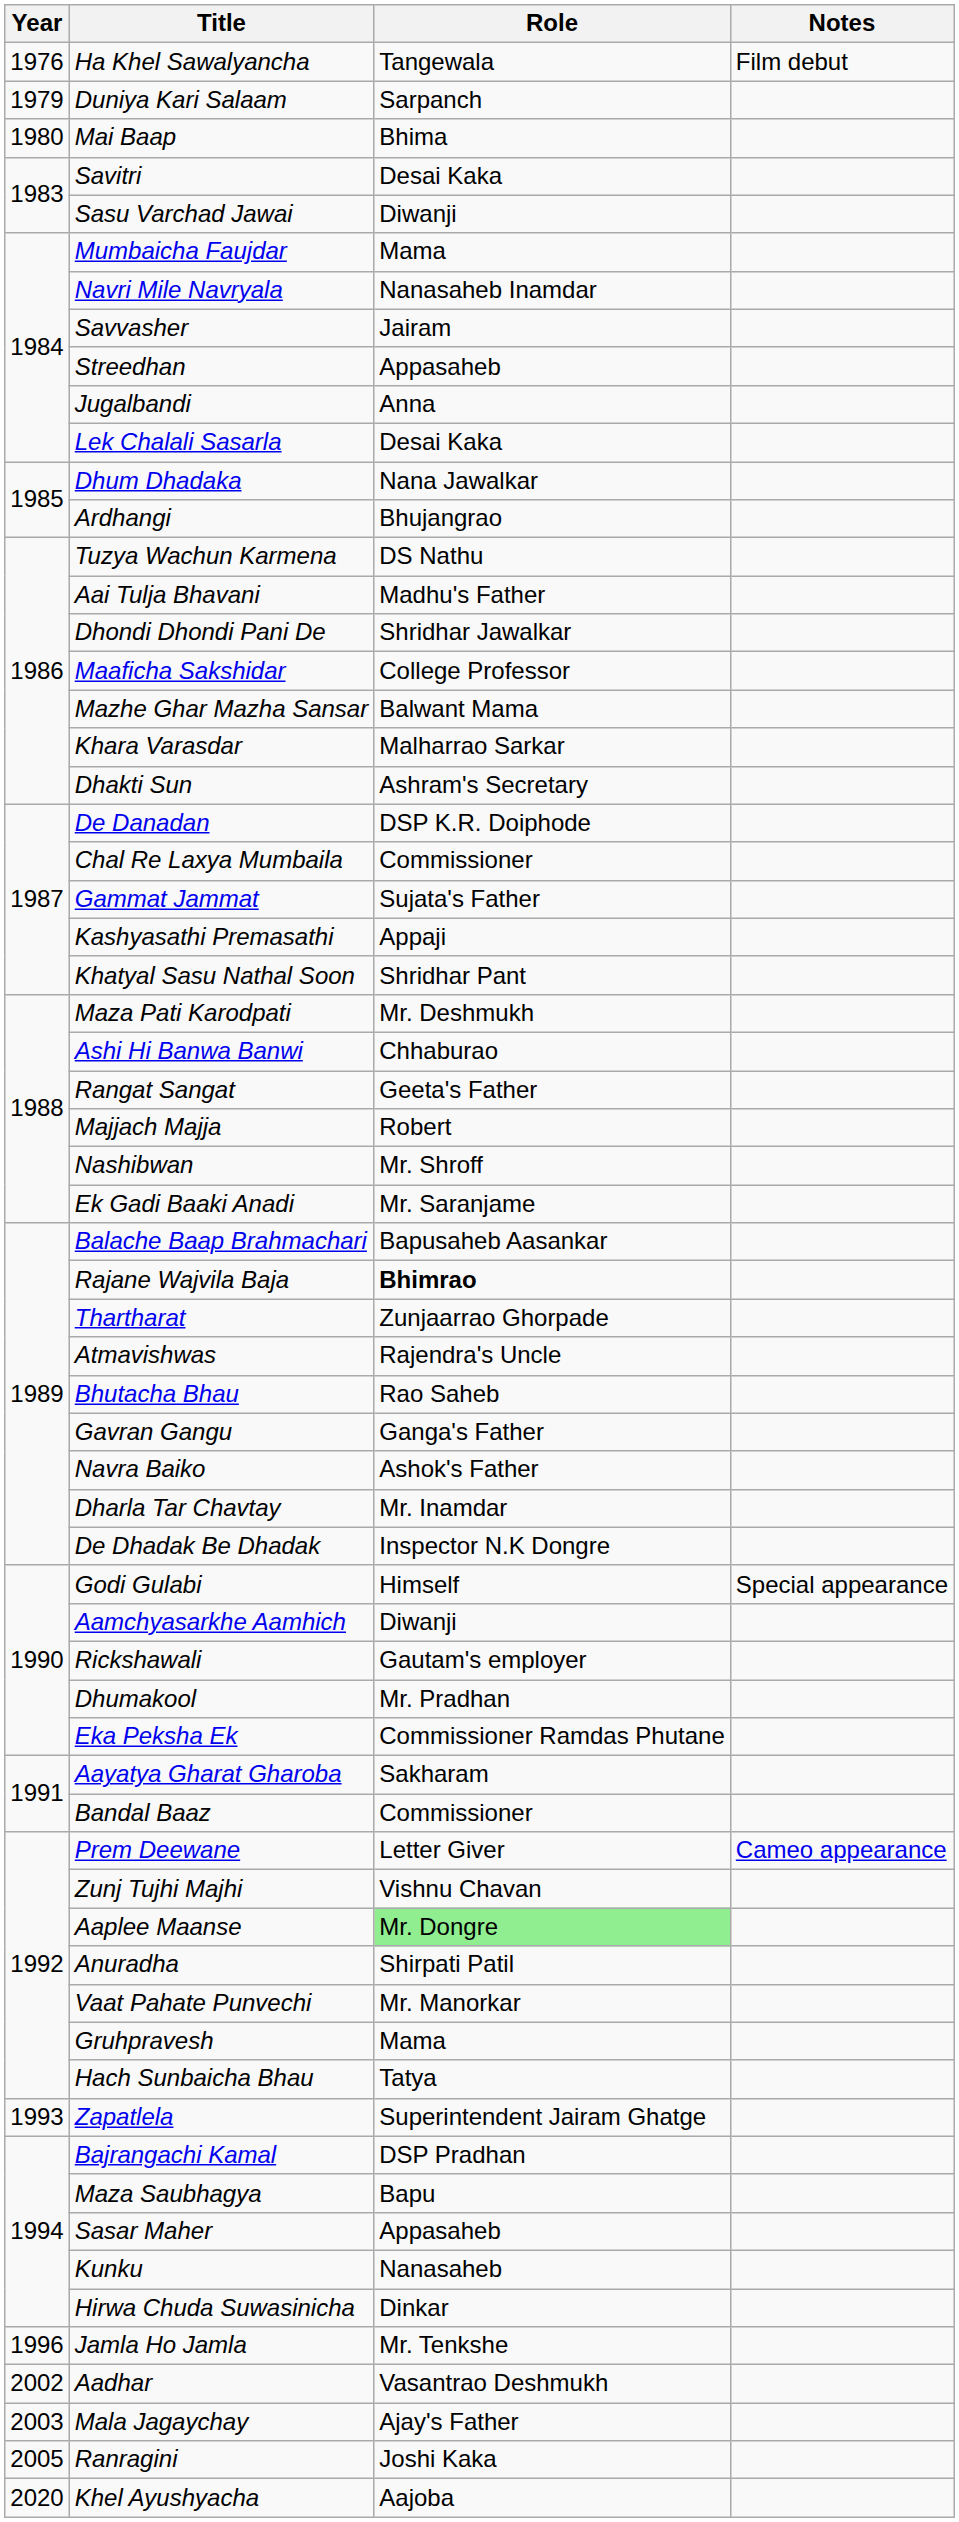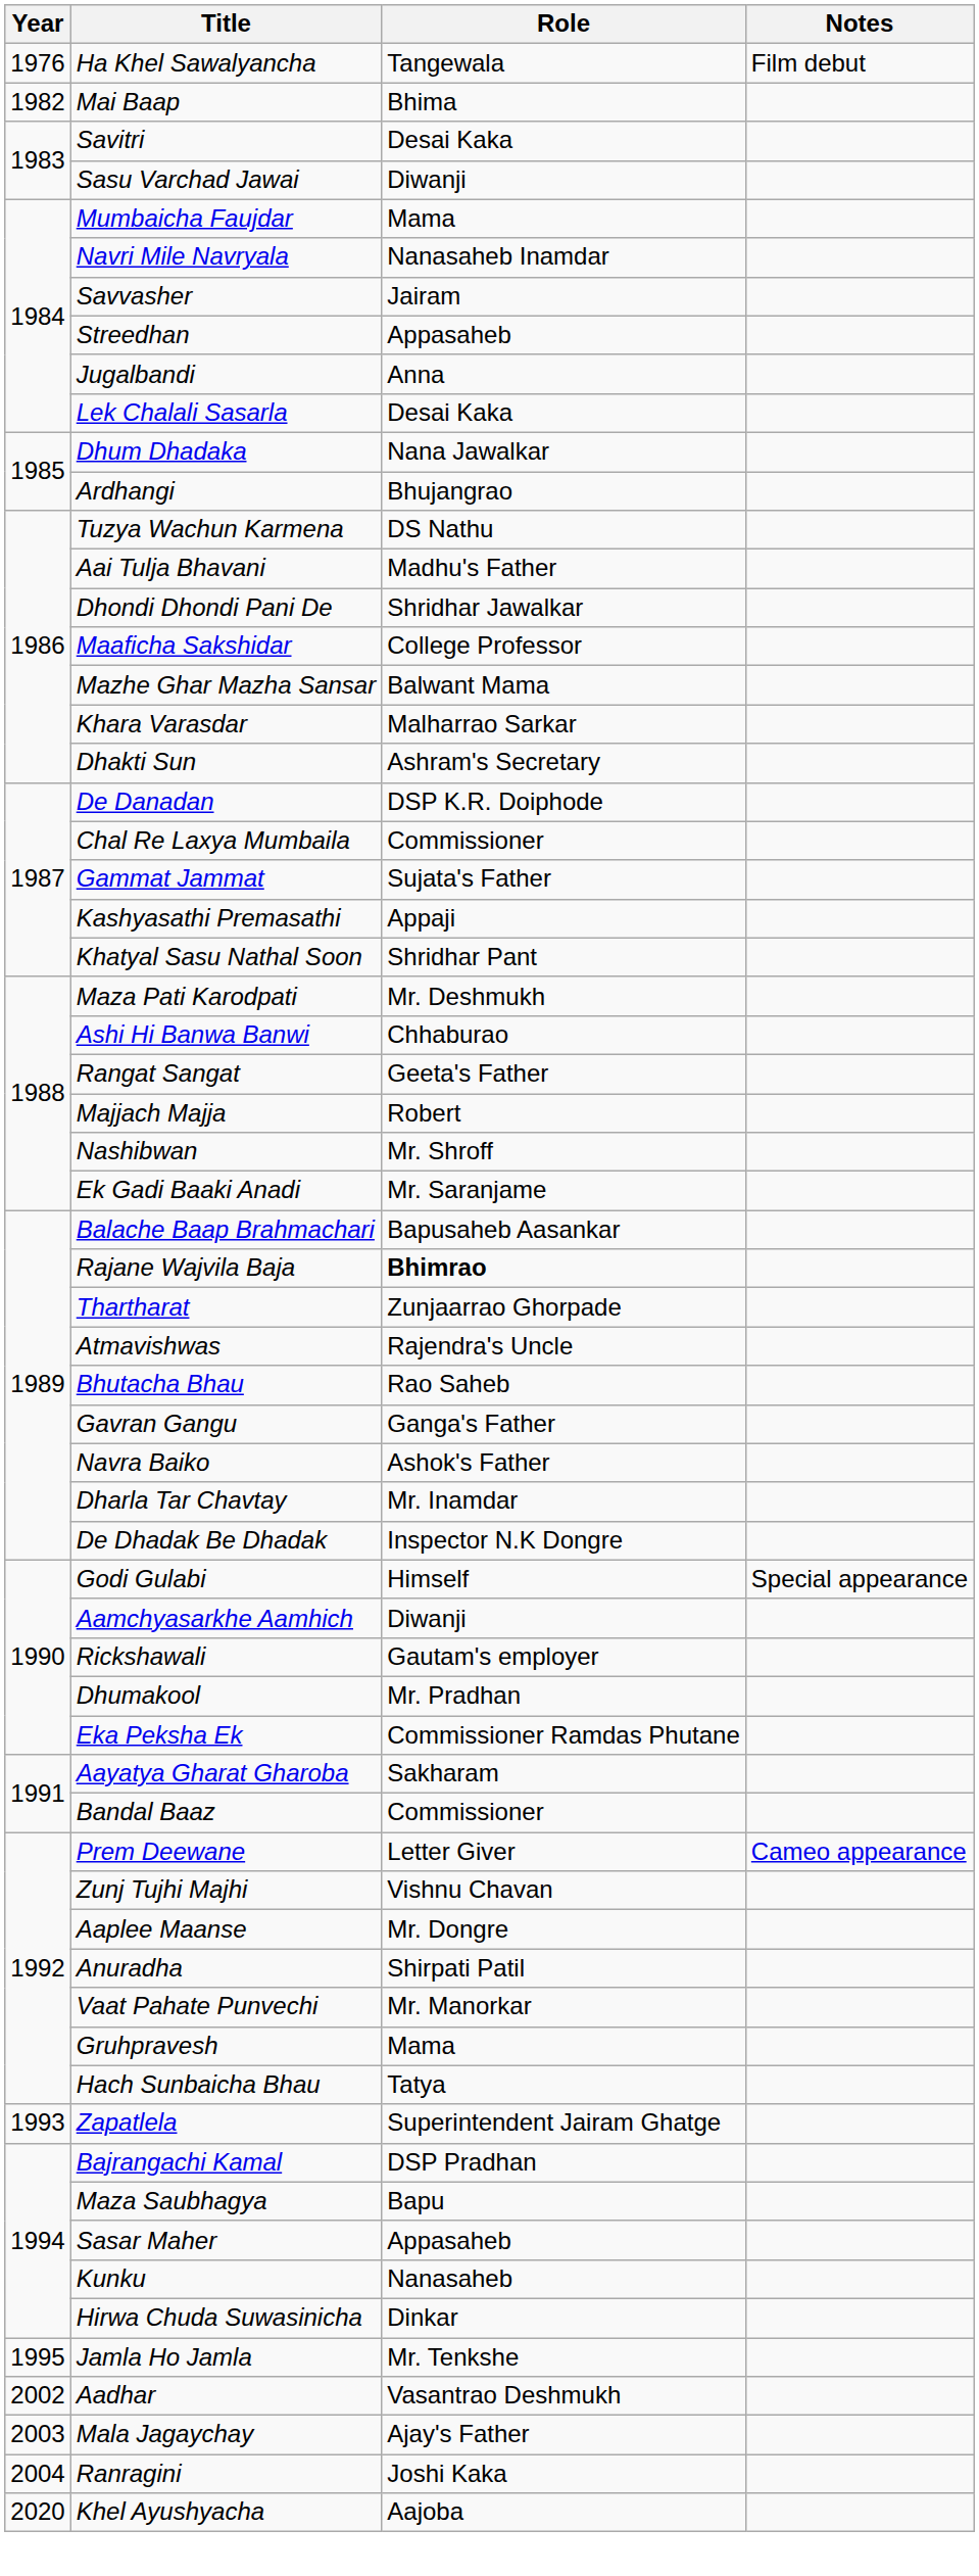- row: 1979 | Duniya Kari Salaam | Sarpanch
Mai Baap | Year: 1980 -> 1982
Aaplee Maanse | Role: lightgreen background -> no background
Jamla Ho Jamla | Year: 1996 -> 1995
Ranragini | Year: 2005 -> 2004
